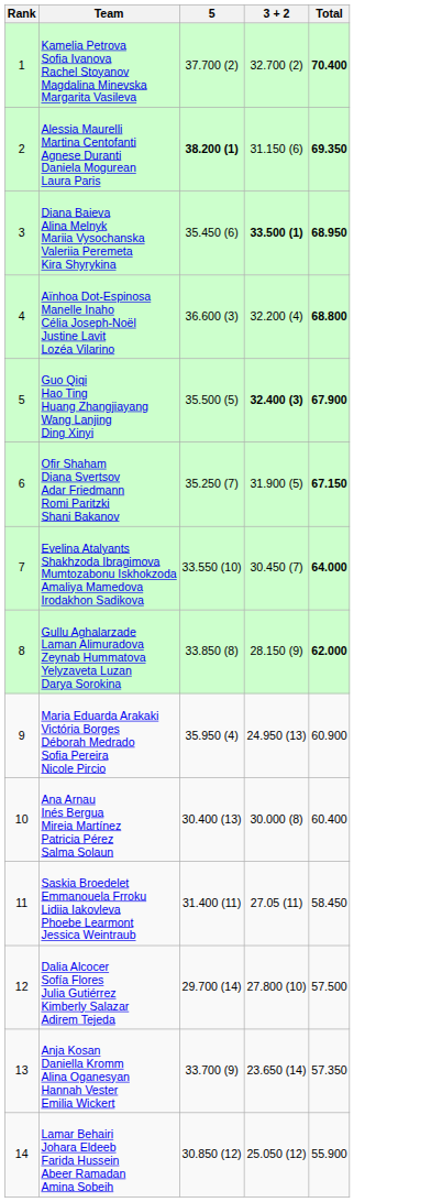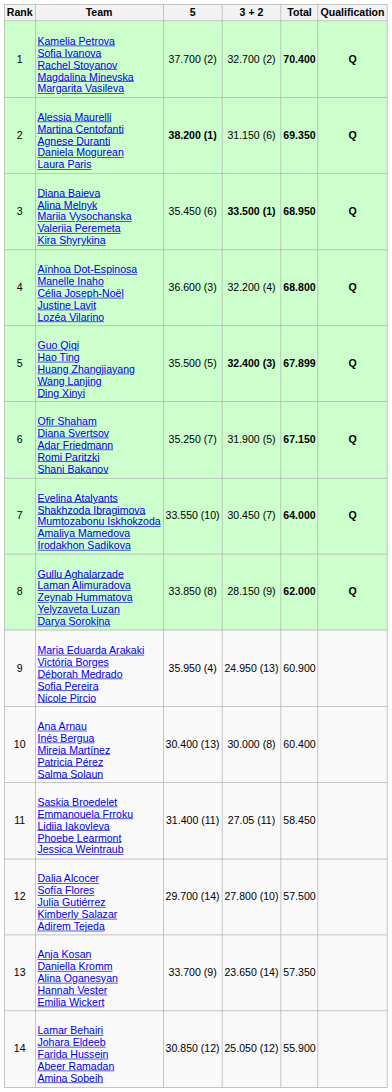+ column: Qualification | Q | Q | Q | Q | Q | Q | Q | Q
Guo Qiqi Hao Ting Huang Zhangjiayang Wang Lanjing Ding Xinyi | Total: 67.900 -> 67.899
